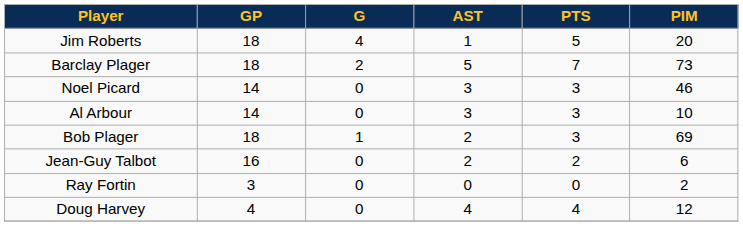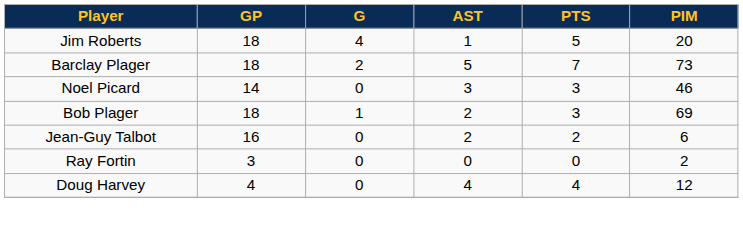- row: Al Arbour | 14 | 0 | 3 | 3 | 10
